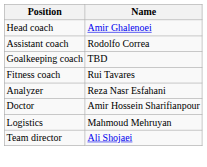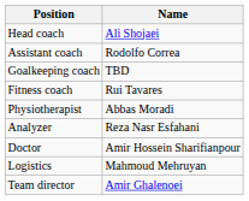Head coach | Name: Amir Ghalenoei -> Ali Shojaei
+ row: Physiotherapist | Abbas Moradi
Team director | Name: Ali Shojaei -> Amir Ghalenoei
